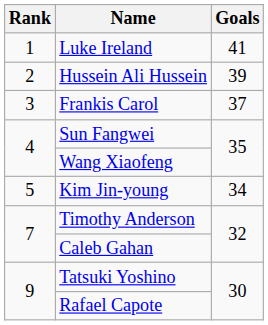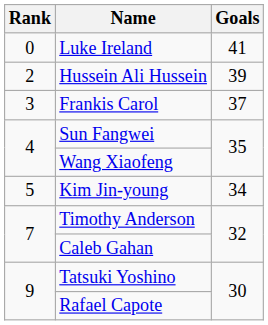Luke Ireland | Rank: 1 -> 0
